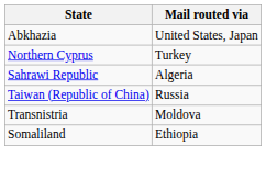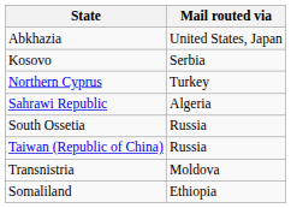+ row: Kosovo | Serbia
+ row: South Ossetia | Russia
